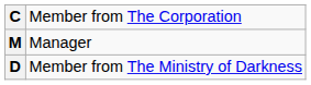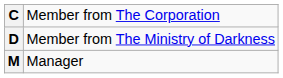rows swapped: D <-> M
